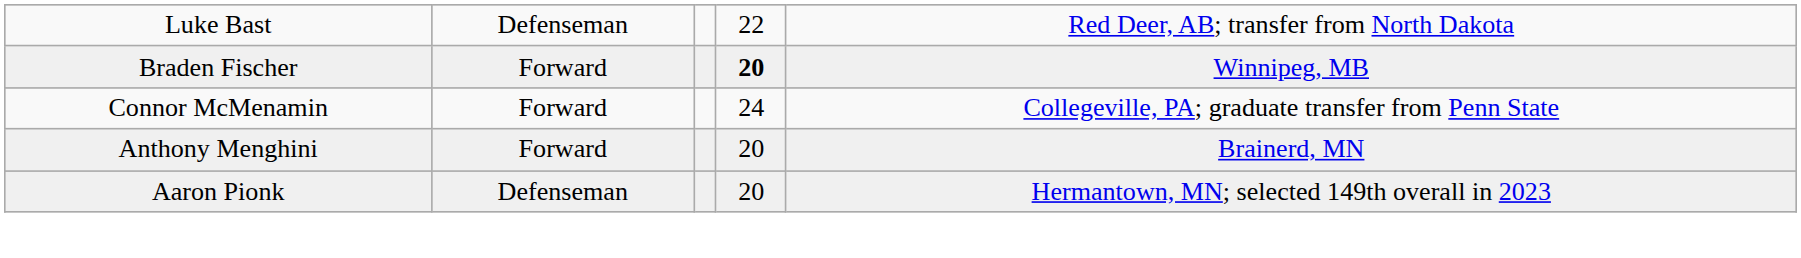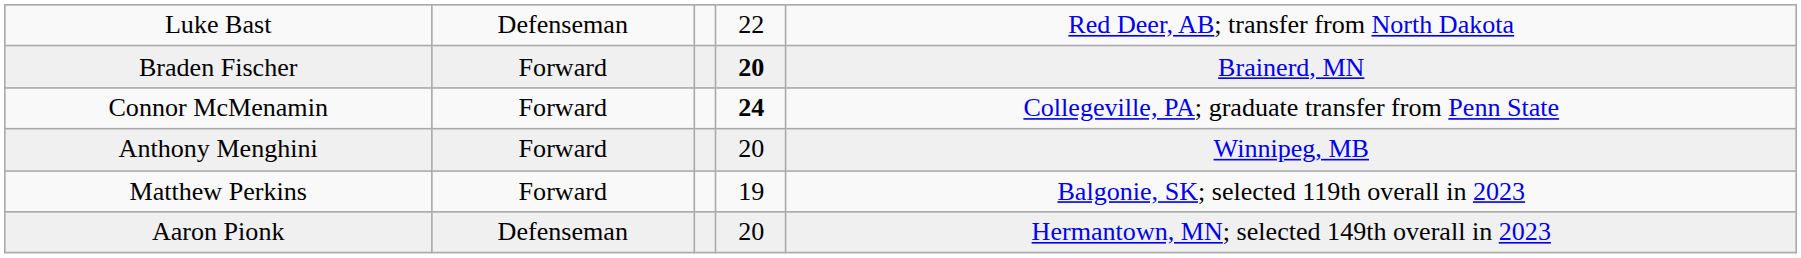Braden Fischer | column 5: Winnipeg, MB -> Brainerd, MN
Connor McMenamin | column 4: normal -> bold
Anthony Menghini | column 5: Brainerd, MN -> Winnipeg, MB
+ row: Matthew Perkins | Forward | 19 | Balgonie, SK; selected 119th overall in 2023
